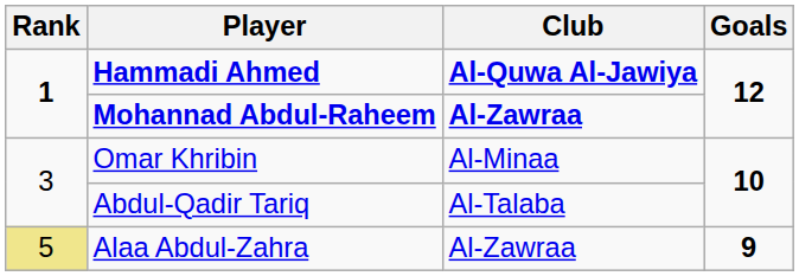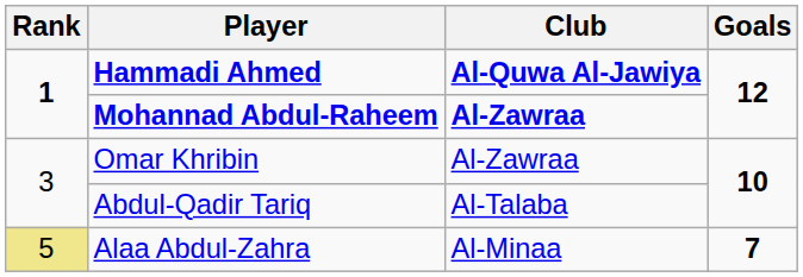Omar Khribin | Club: Al-Minaa -> Al-Zawraa
Alaa Abdul-Zahra | Club: Al-Zawraa -> Al-Minaa
Alaa Abdul-Zahra | Goals: 9 -> 7
